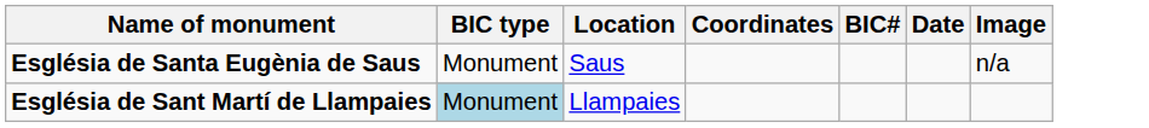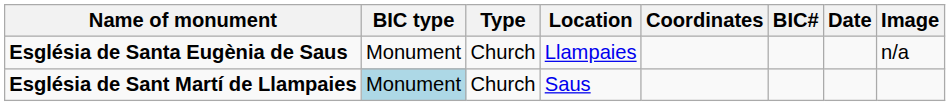+ column: Type | Church | Church
Església de Santa Eugènia de Saus | Location: Saus -> Llampaies
Església de Sant Martí de Llampaies | Location: Llampaies -> Saus
